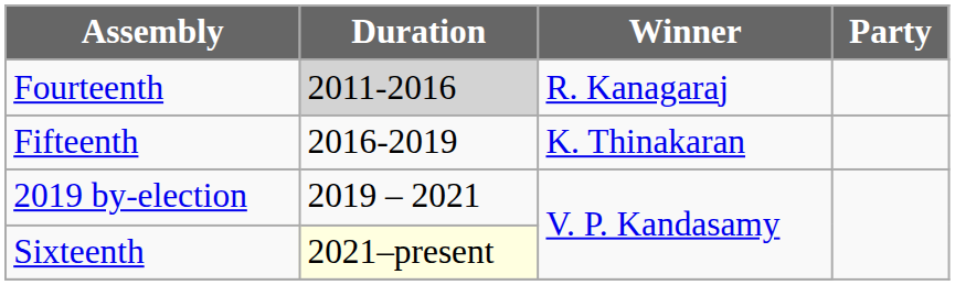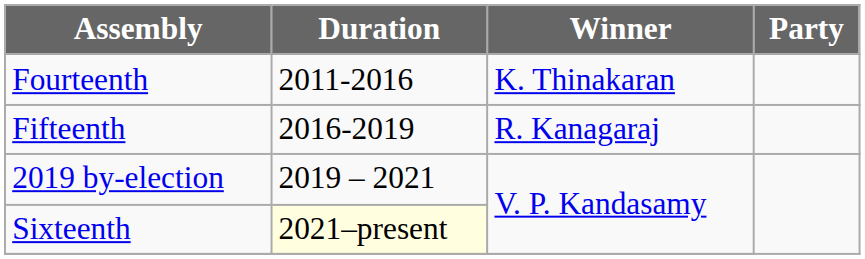Fourteenth | Duration: lightgrey background -> no background
Fourteenth | Winner: R. Kanagaraj -> K. Thinakaran
Fifteenth | Winner: K. Thinakaran -> R. Kanagaraj
